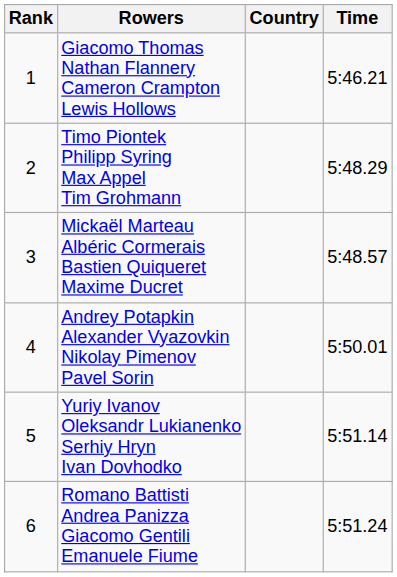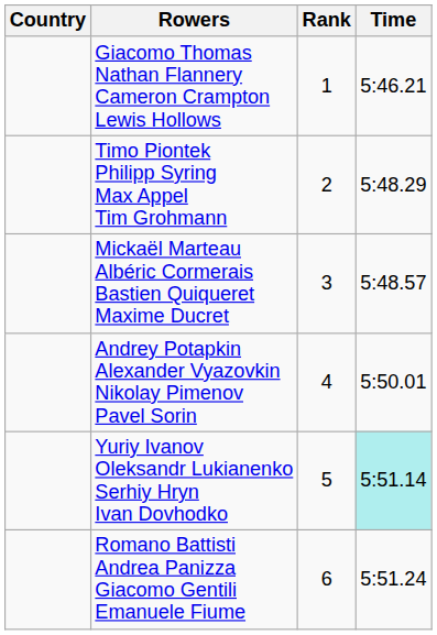columns swapped: Rank <-> Country
Yuriy Ivanov Oleksandr Lukianenko Serhiy Hryn Ivan Dovhodko | Time: no background -> paleturquoise background
